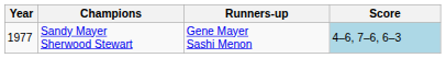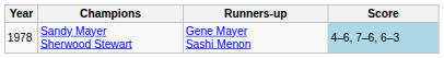Sandy Mayer Sherwood Stewart | Year: 1977 -> 1978
